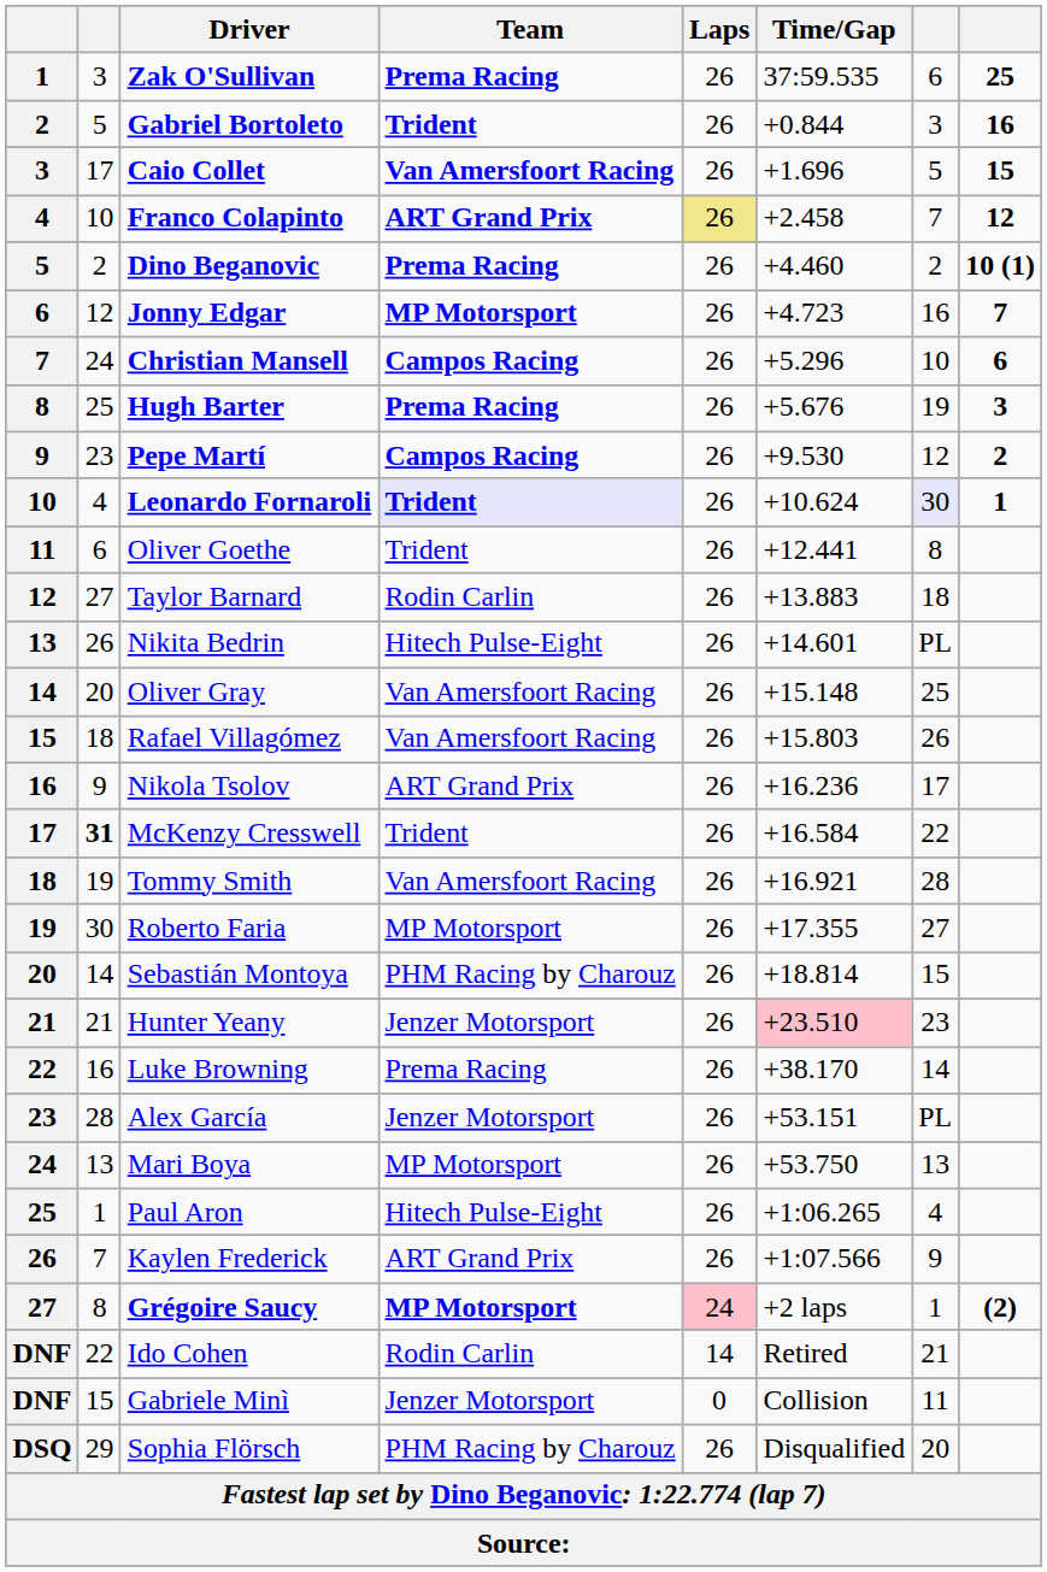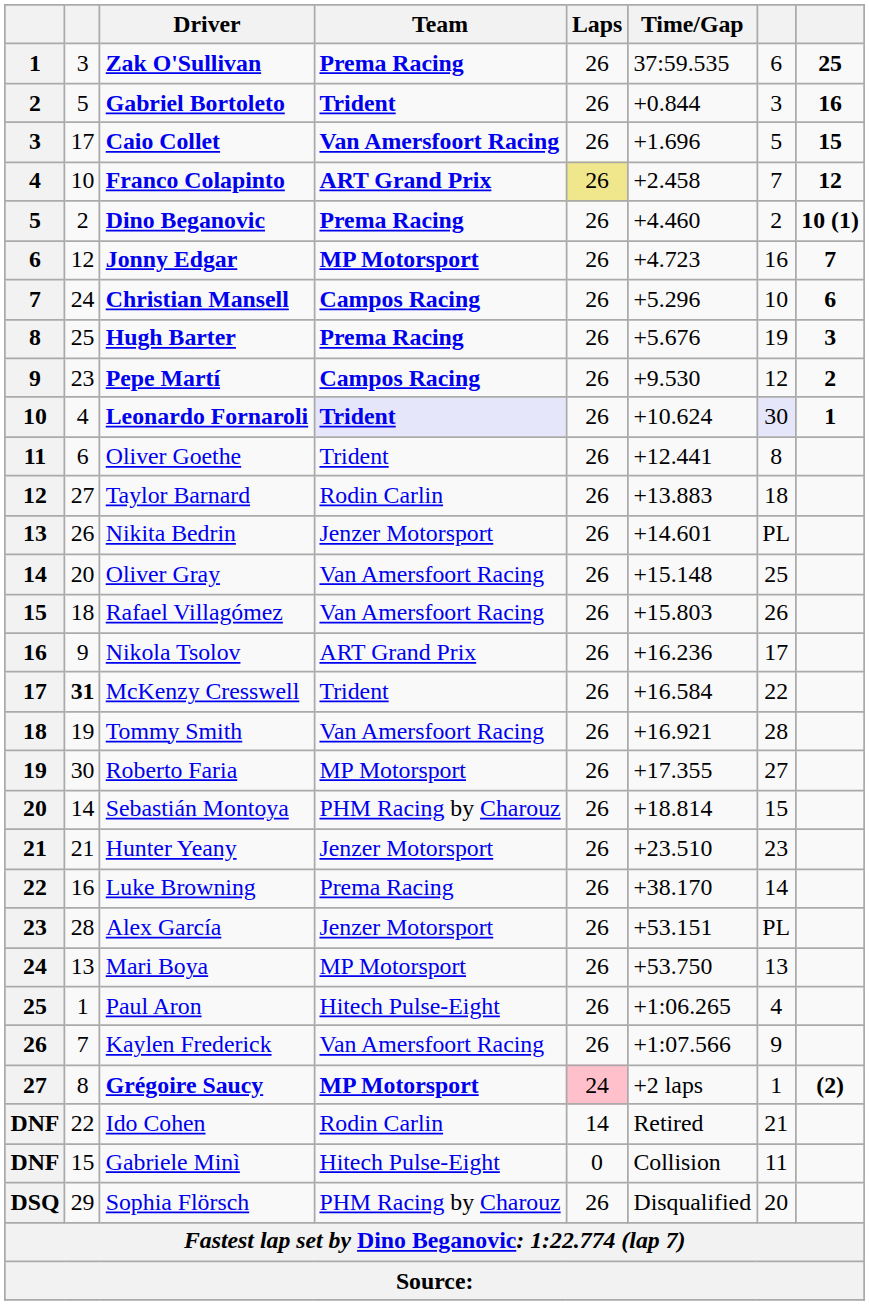Nikita Bedrin | Team: Hitech Pulse-Eight -> Jenzer Motorsport
Hunter Yeany | Time/Gap: pink background -> no background
Kaylen Frederick | Team: ART Grand Prix -> Van Amersfoort Racing
Gabriele Minì | Team: Jenzer Motorsport -> Hitech Pulse-Eight
